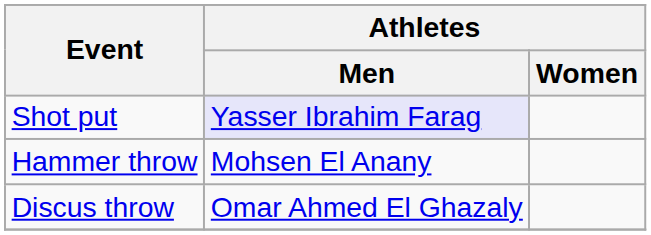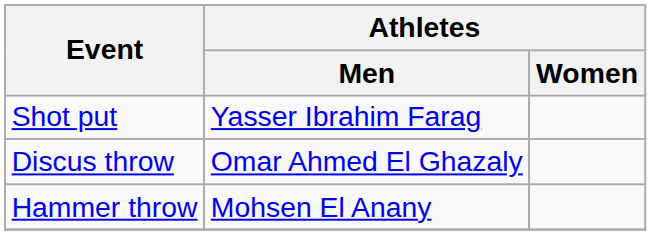Shot put | Athletes / Men: lavender background -> no background
rows swapped: Discus throw <-> Hammer throw
